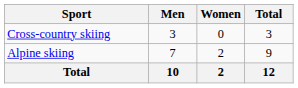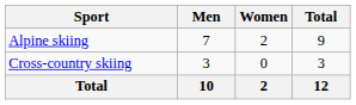rows swapped: Alpine skiing <-> Cross-country skiing
